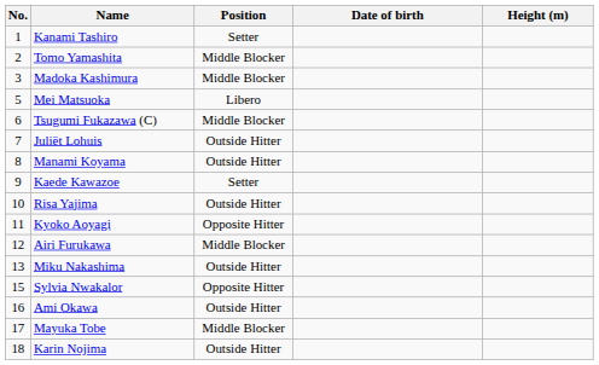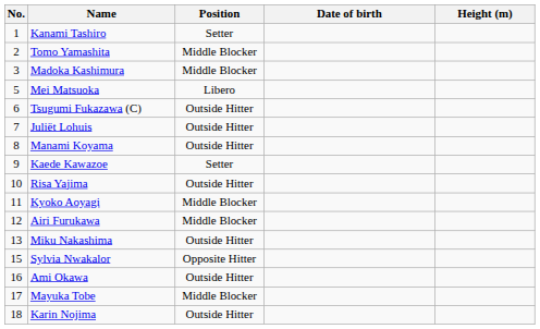Tsugumi Fukazawa (C) | Position: Middle Blocker -> Outside Hitter
Kyoko Aoyagi | Position: Opposite Hitter -> Middle Blocker
